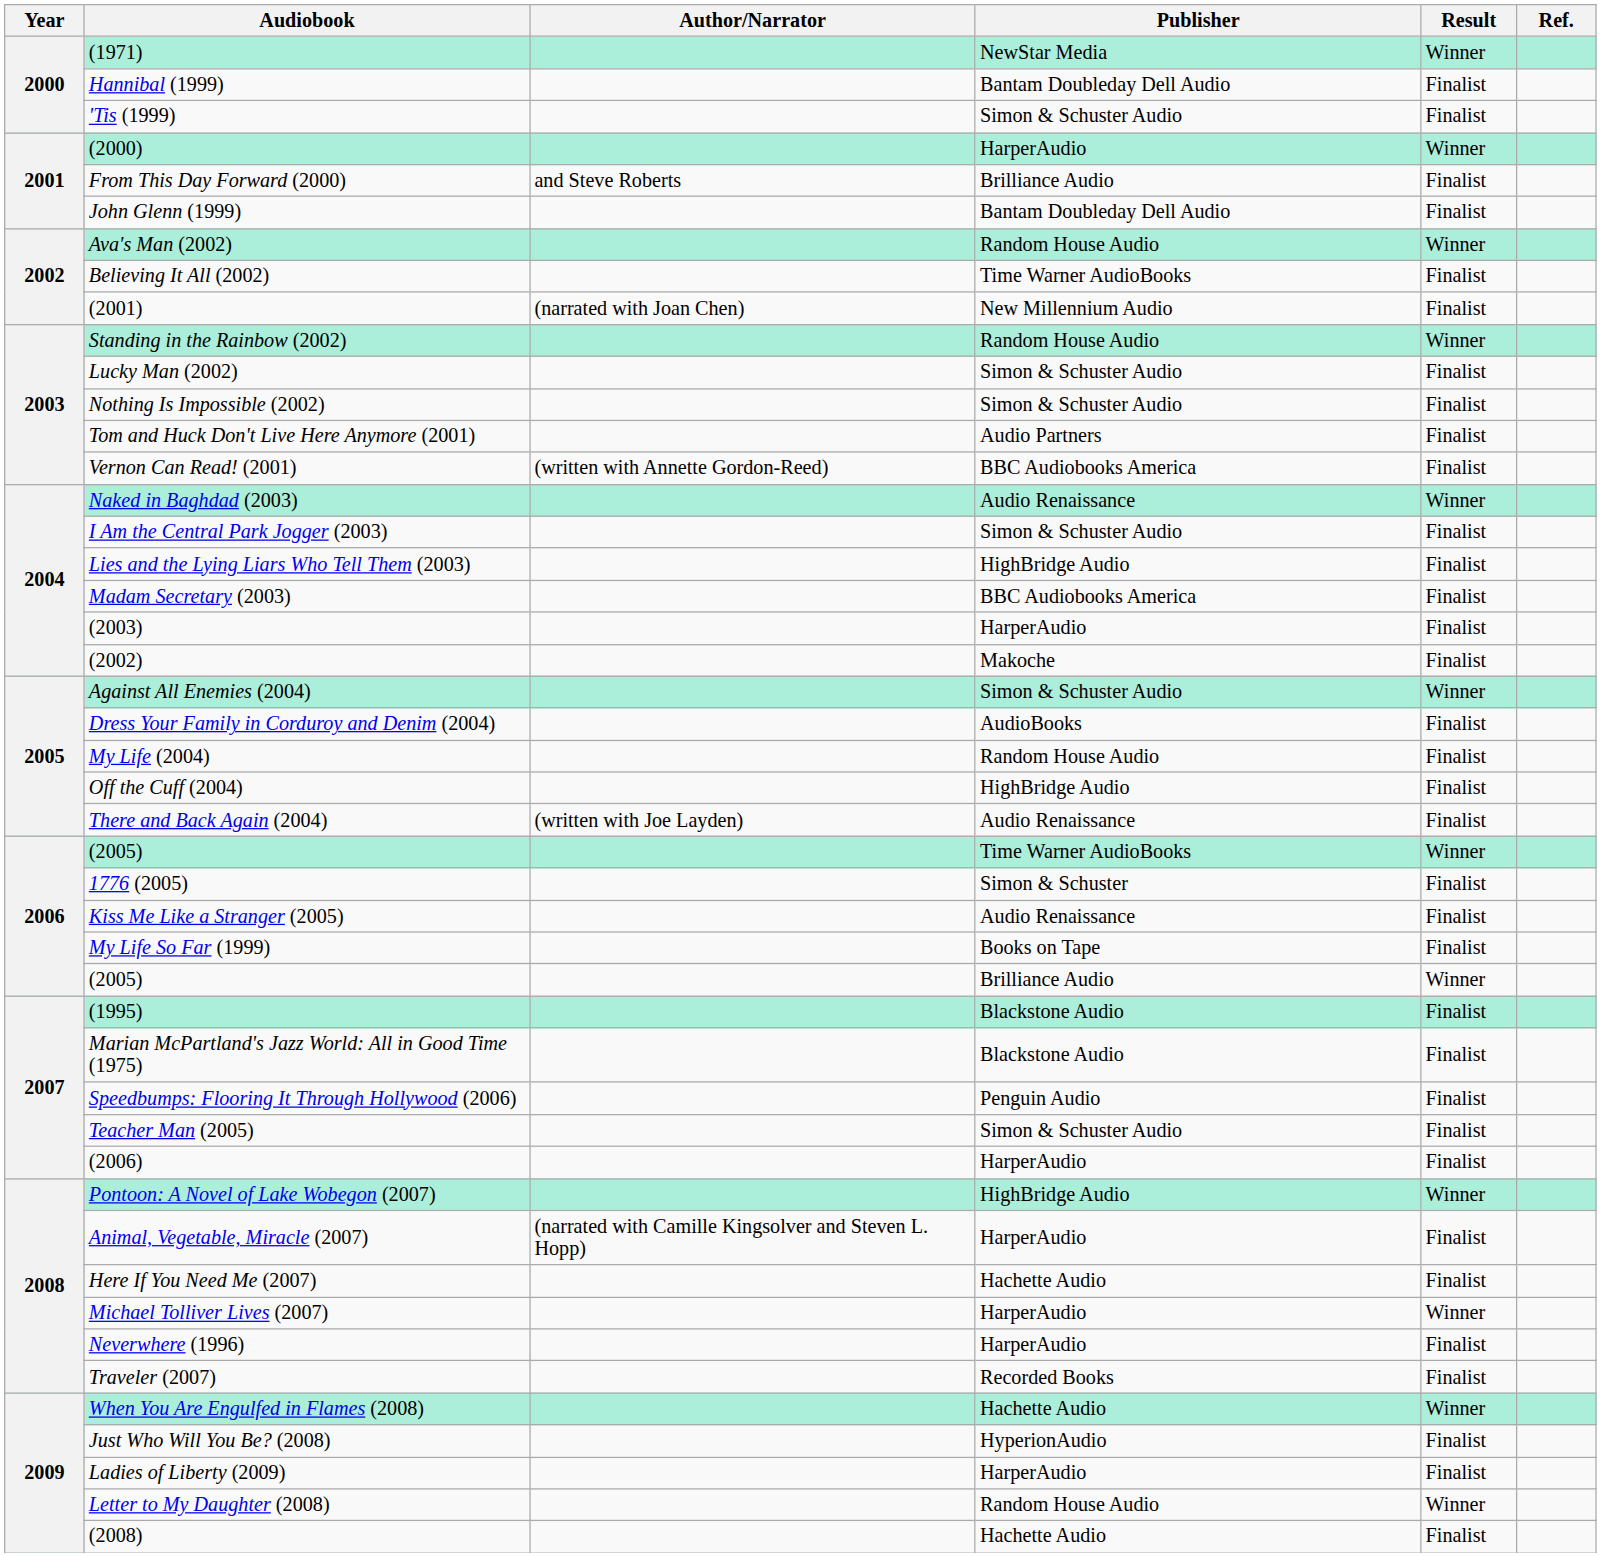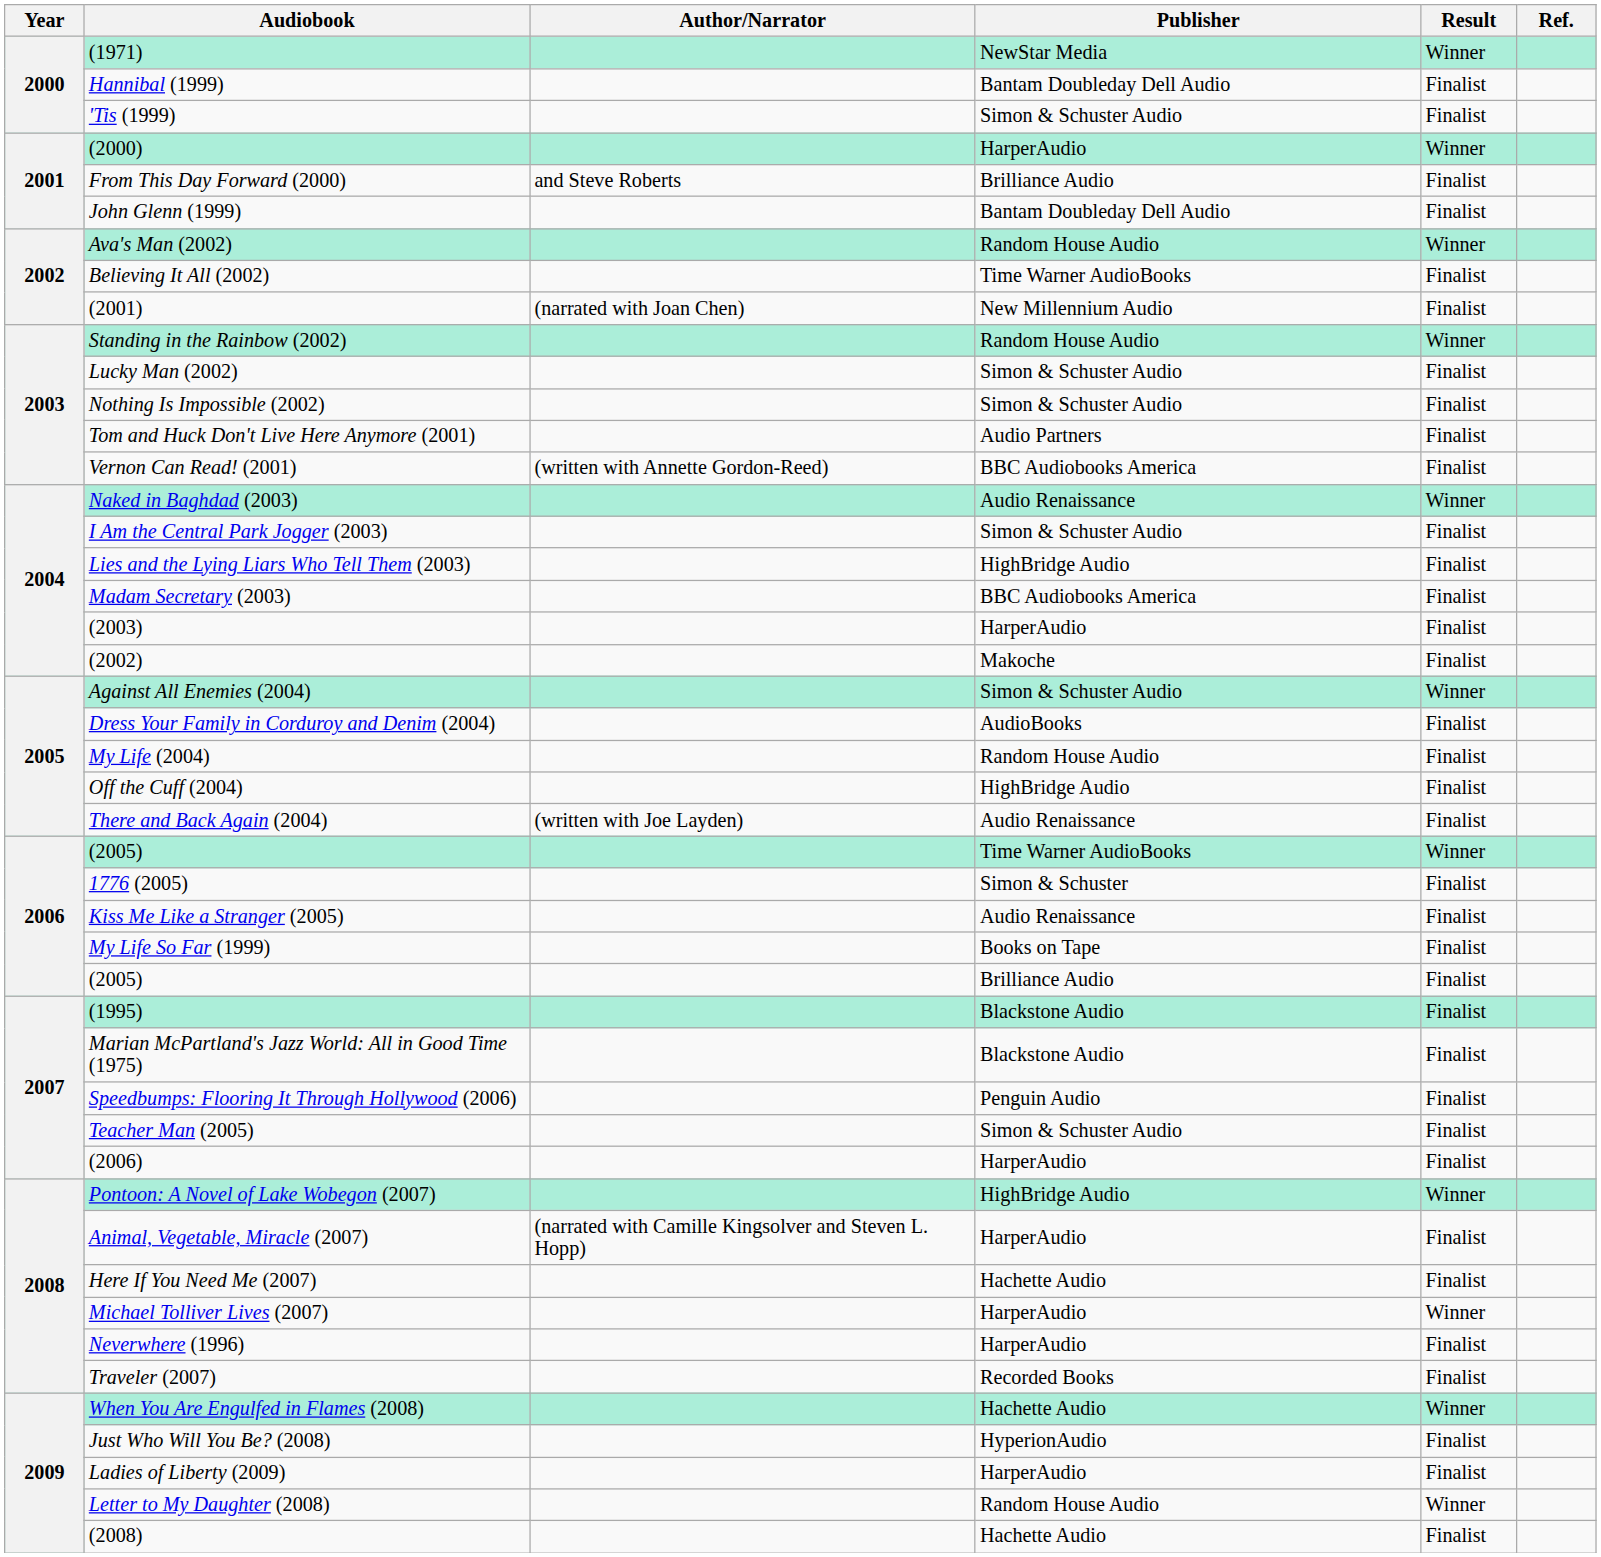(2005) / Brilliance Audio | Result: Winner -> Finalist
